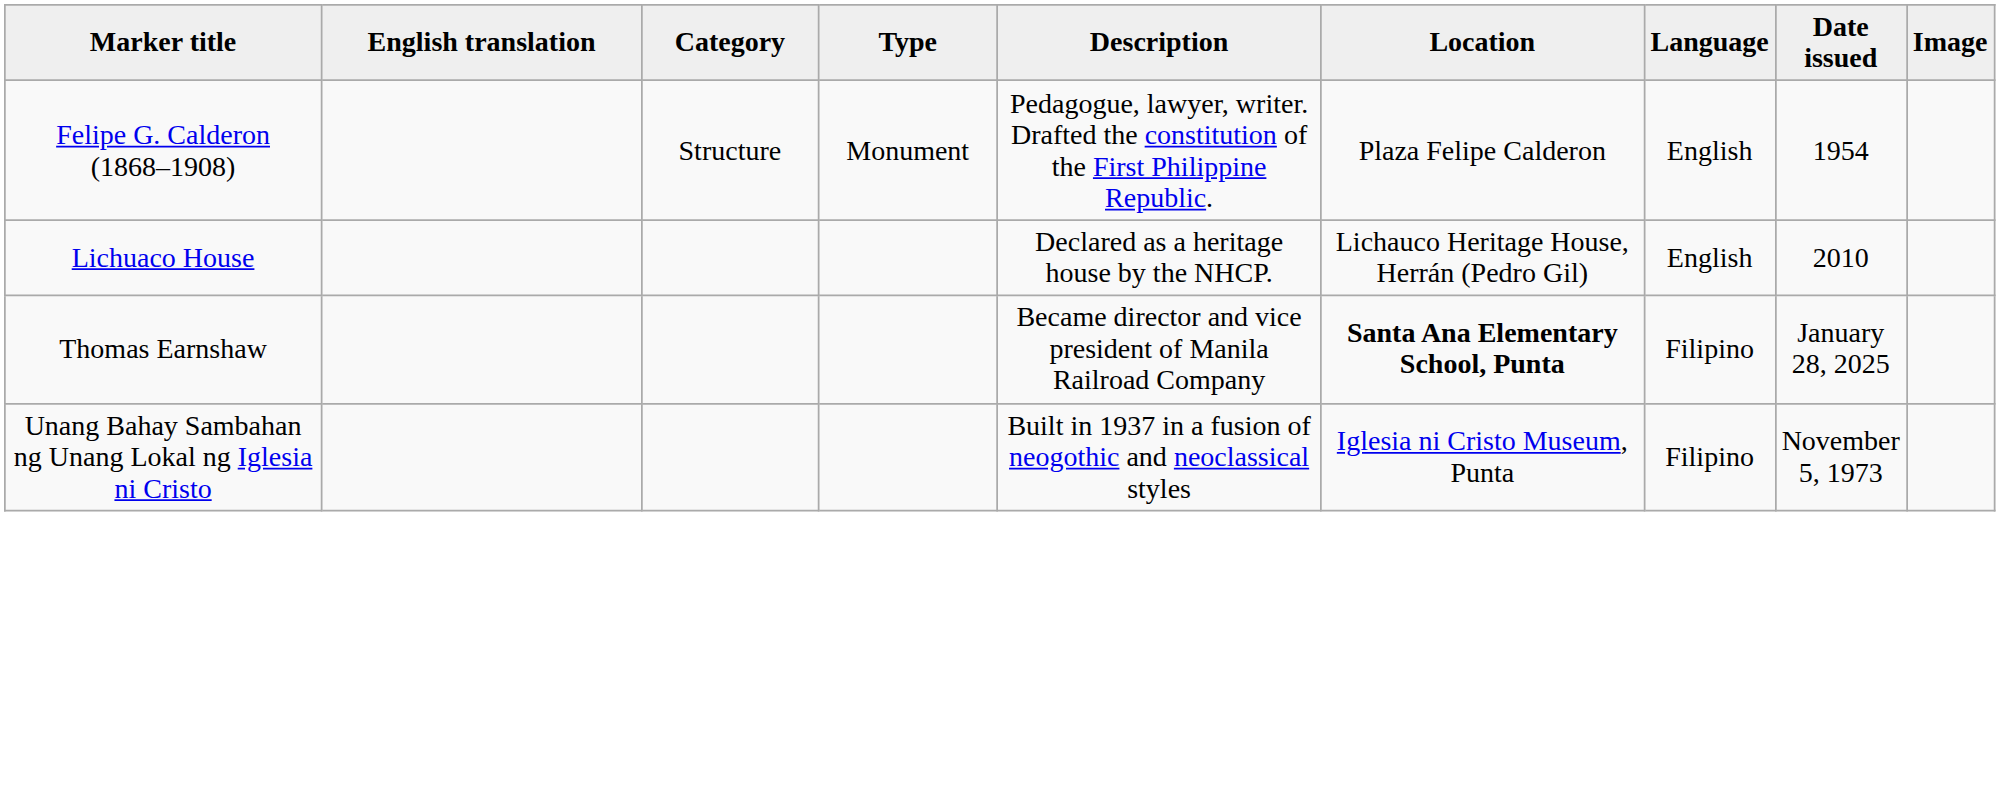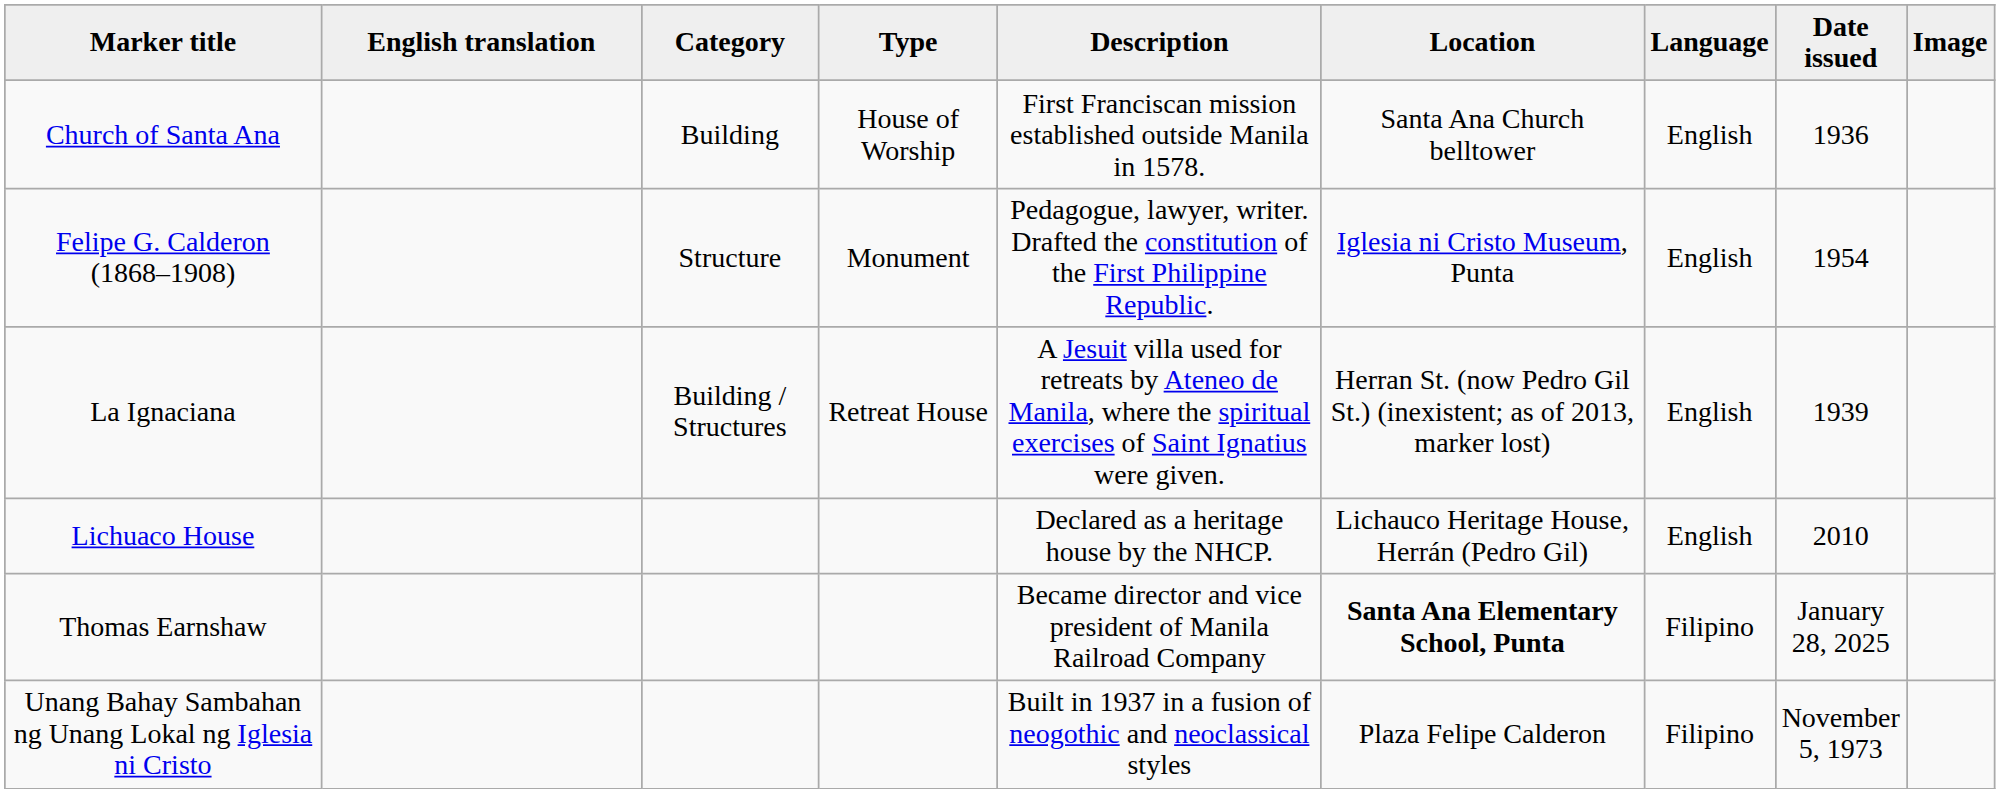+ row: Church of Santa Ana | Building | House of Worship | First Franciscan mission established outside Manila in 1578. | Santa Ana Church belltower | English | 1936
Felipe G. Calderon (1868–1908) | Location: Plaza Felipe Calderon -> Iglesia ni Cristo Museum, Punta
+ row: La Ignaciana | Building / Structures | Retreat House | A Jesuit villa used for retreats by Ateneo de Manila, where the spiritual exercises of Saint Ignatius were given. | Herran St. (now Pedro Gil St.) (inexistent; as of 2013, marker lost) | English | 1939
Unang Bahay Sambahan ng Unang Lokal ng Iglesia ni Cristo | Location: Iglesia ni Cristo Museum, Punta -> Plaza Felipe Calderon
